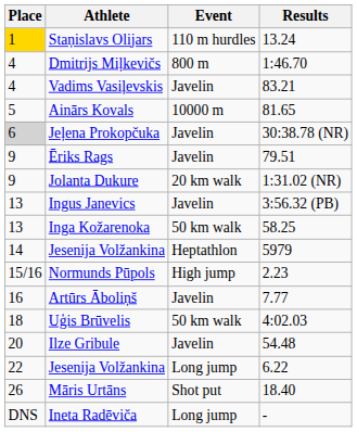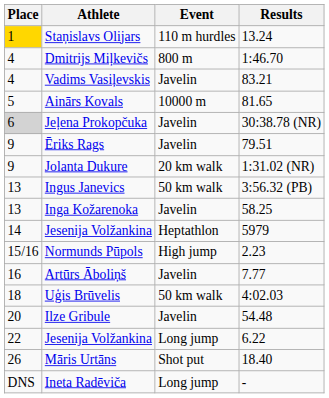Ingus Janevics | Event: Javelin -> 50 km walk
Inga Kožarenoka | Event: 50 km walk -> Javelin
